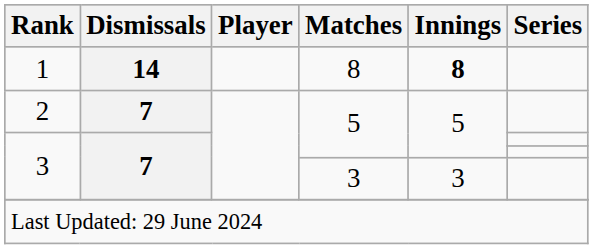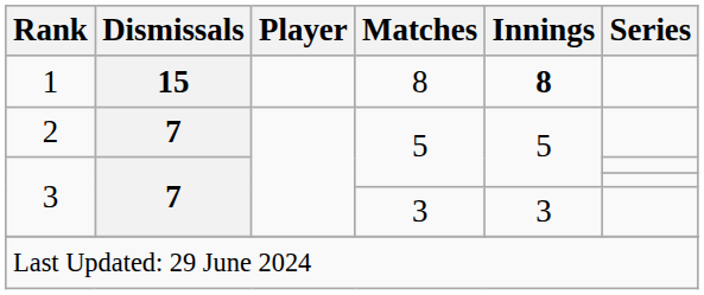1 | Dismissals: 14 -> 15
